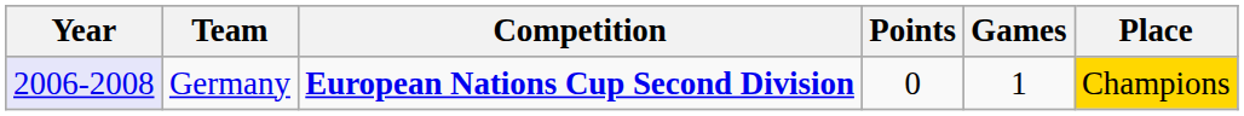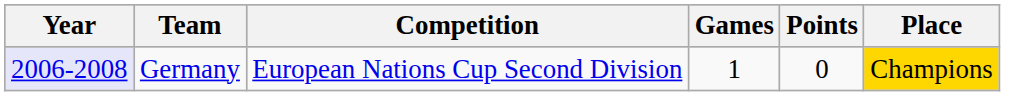columns swapped: Games <-> Points
Germany | Competition: bold -> normal
